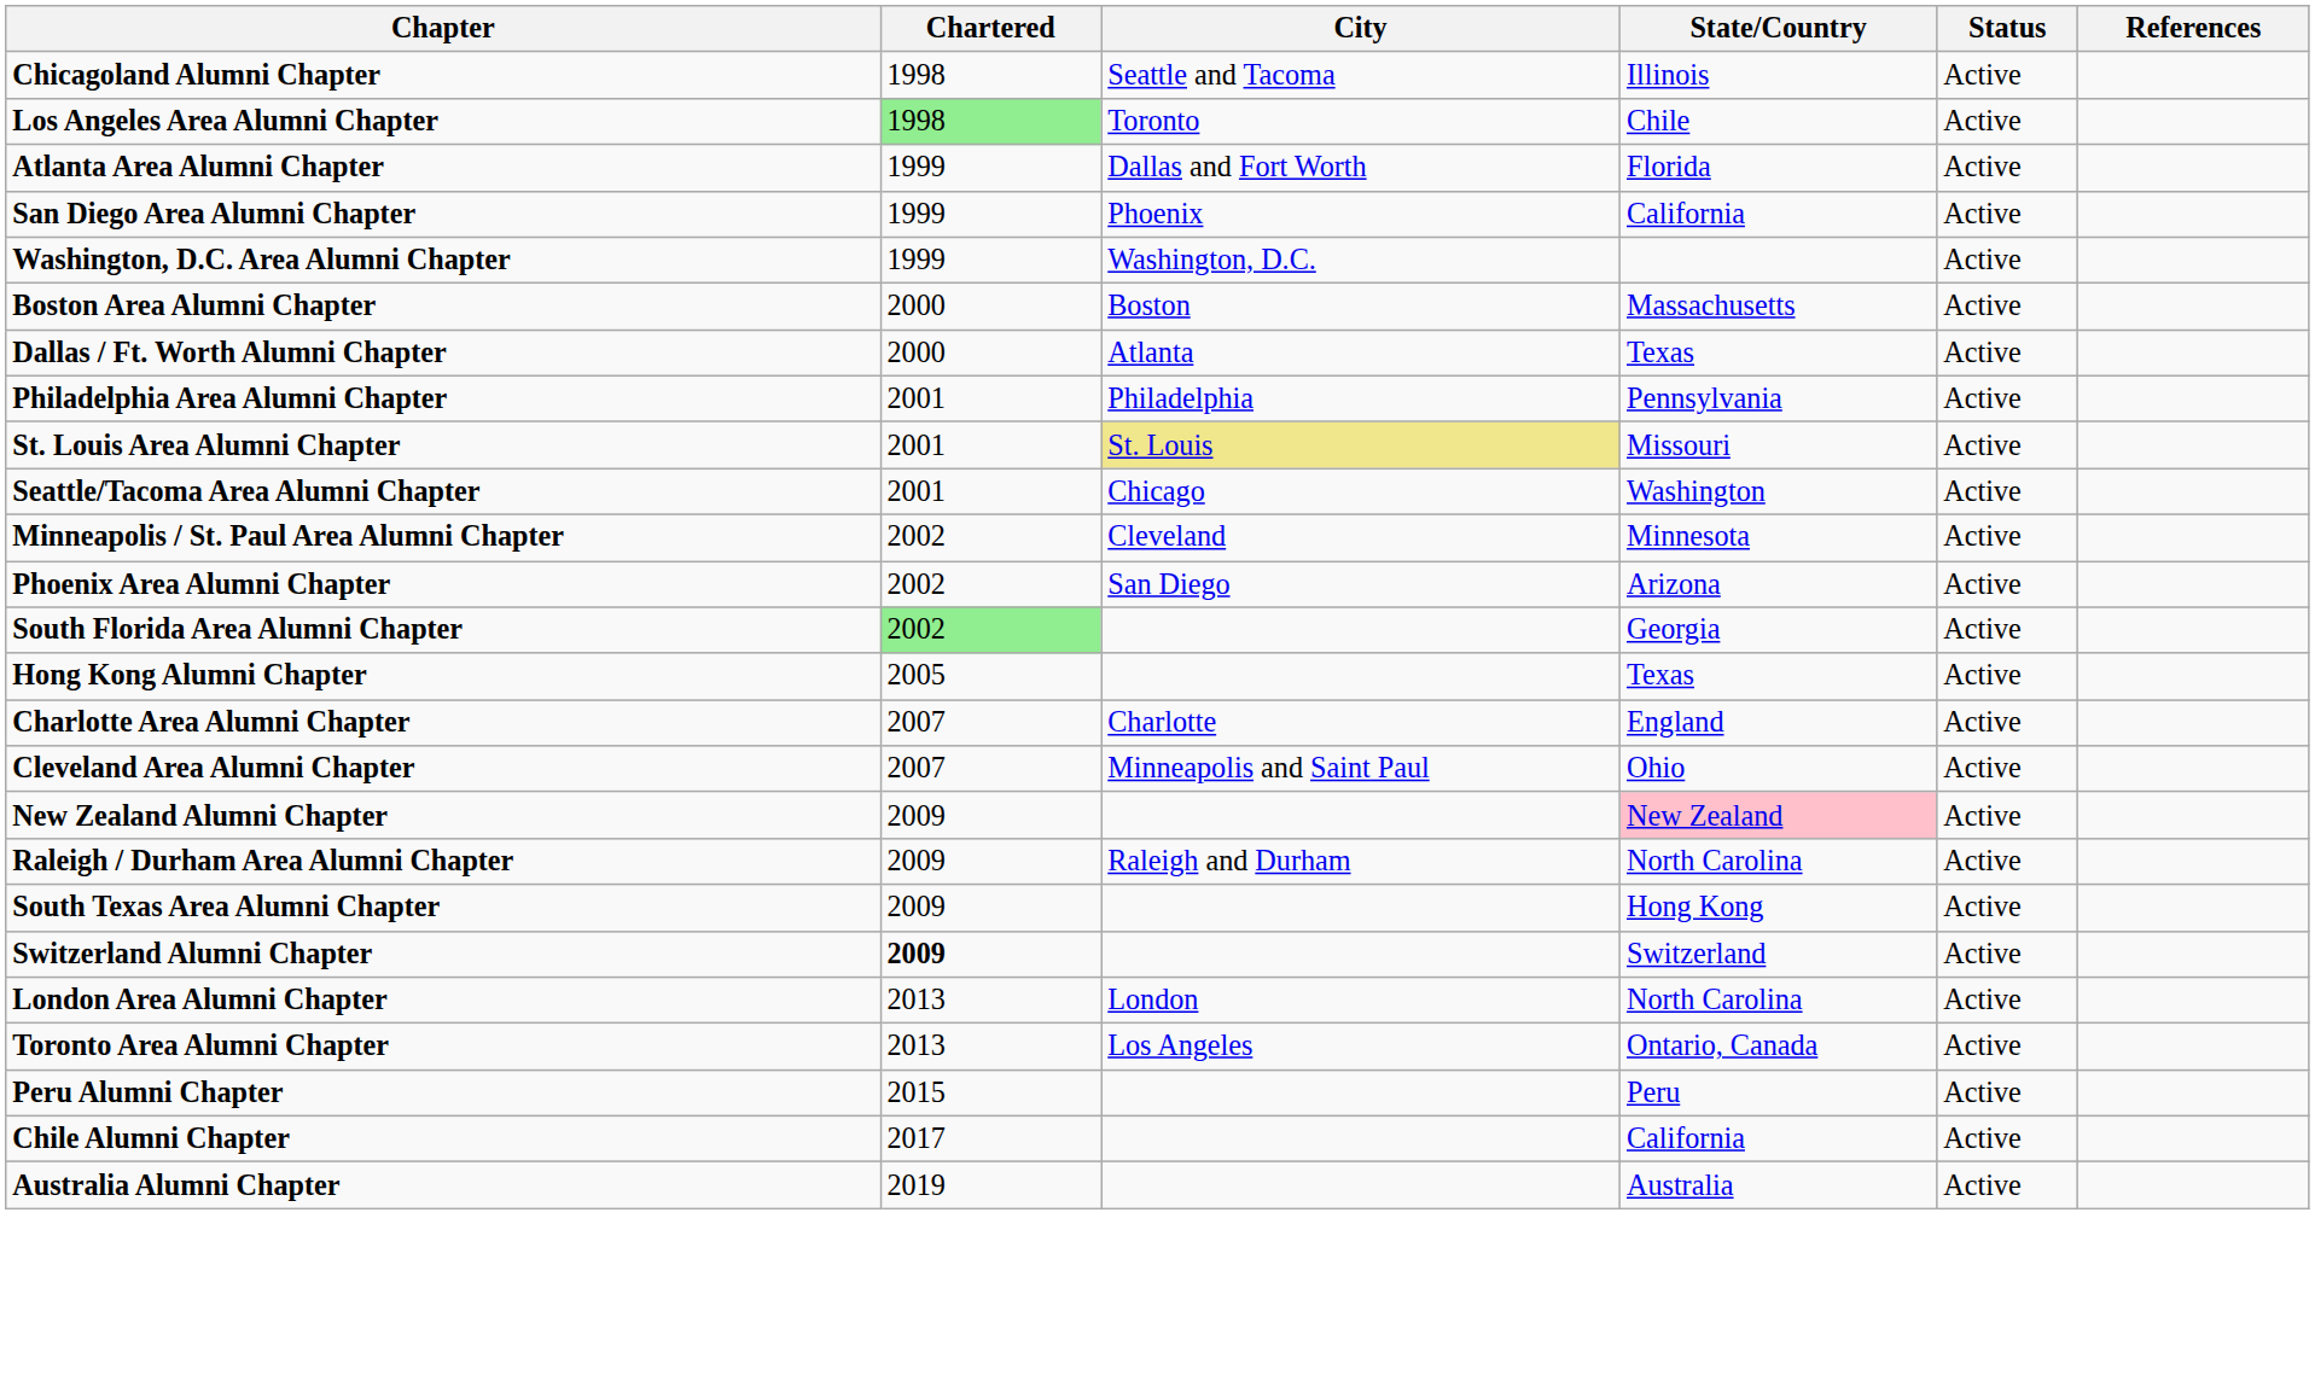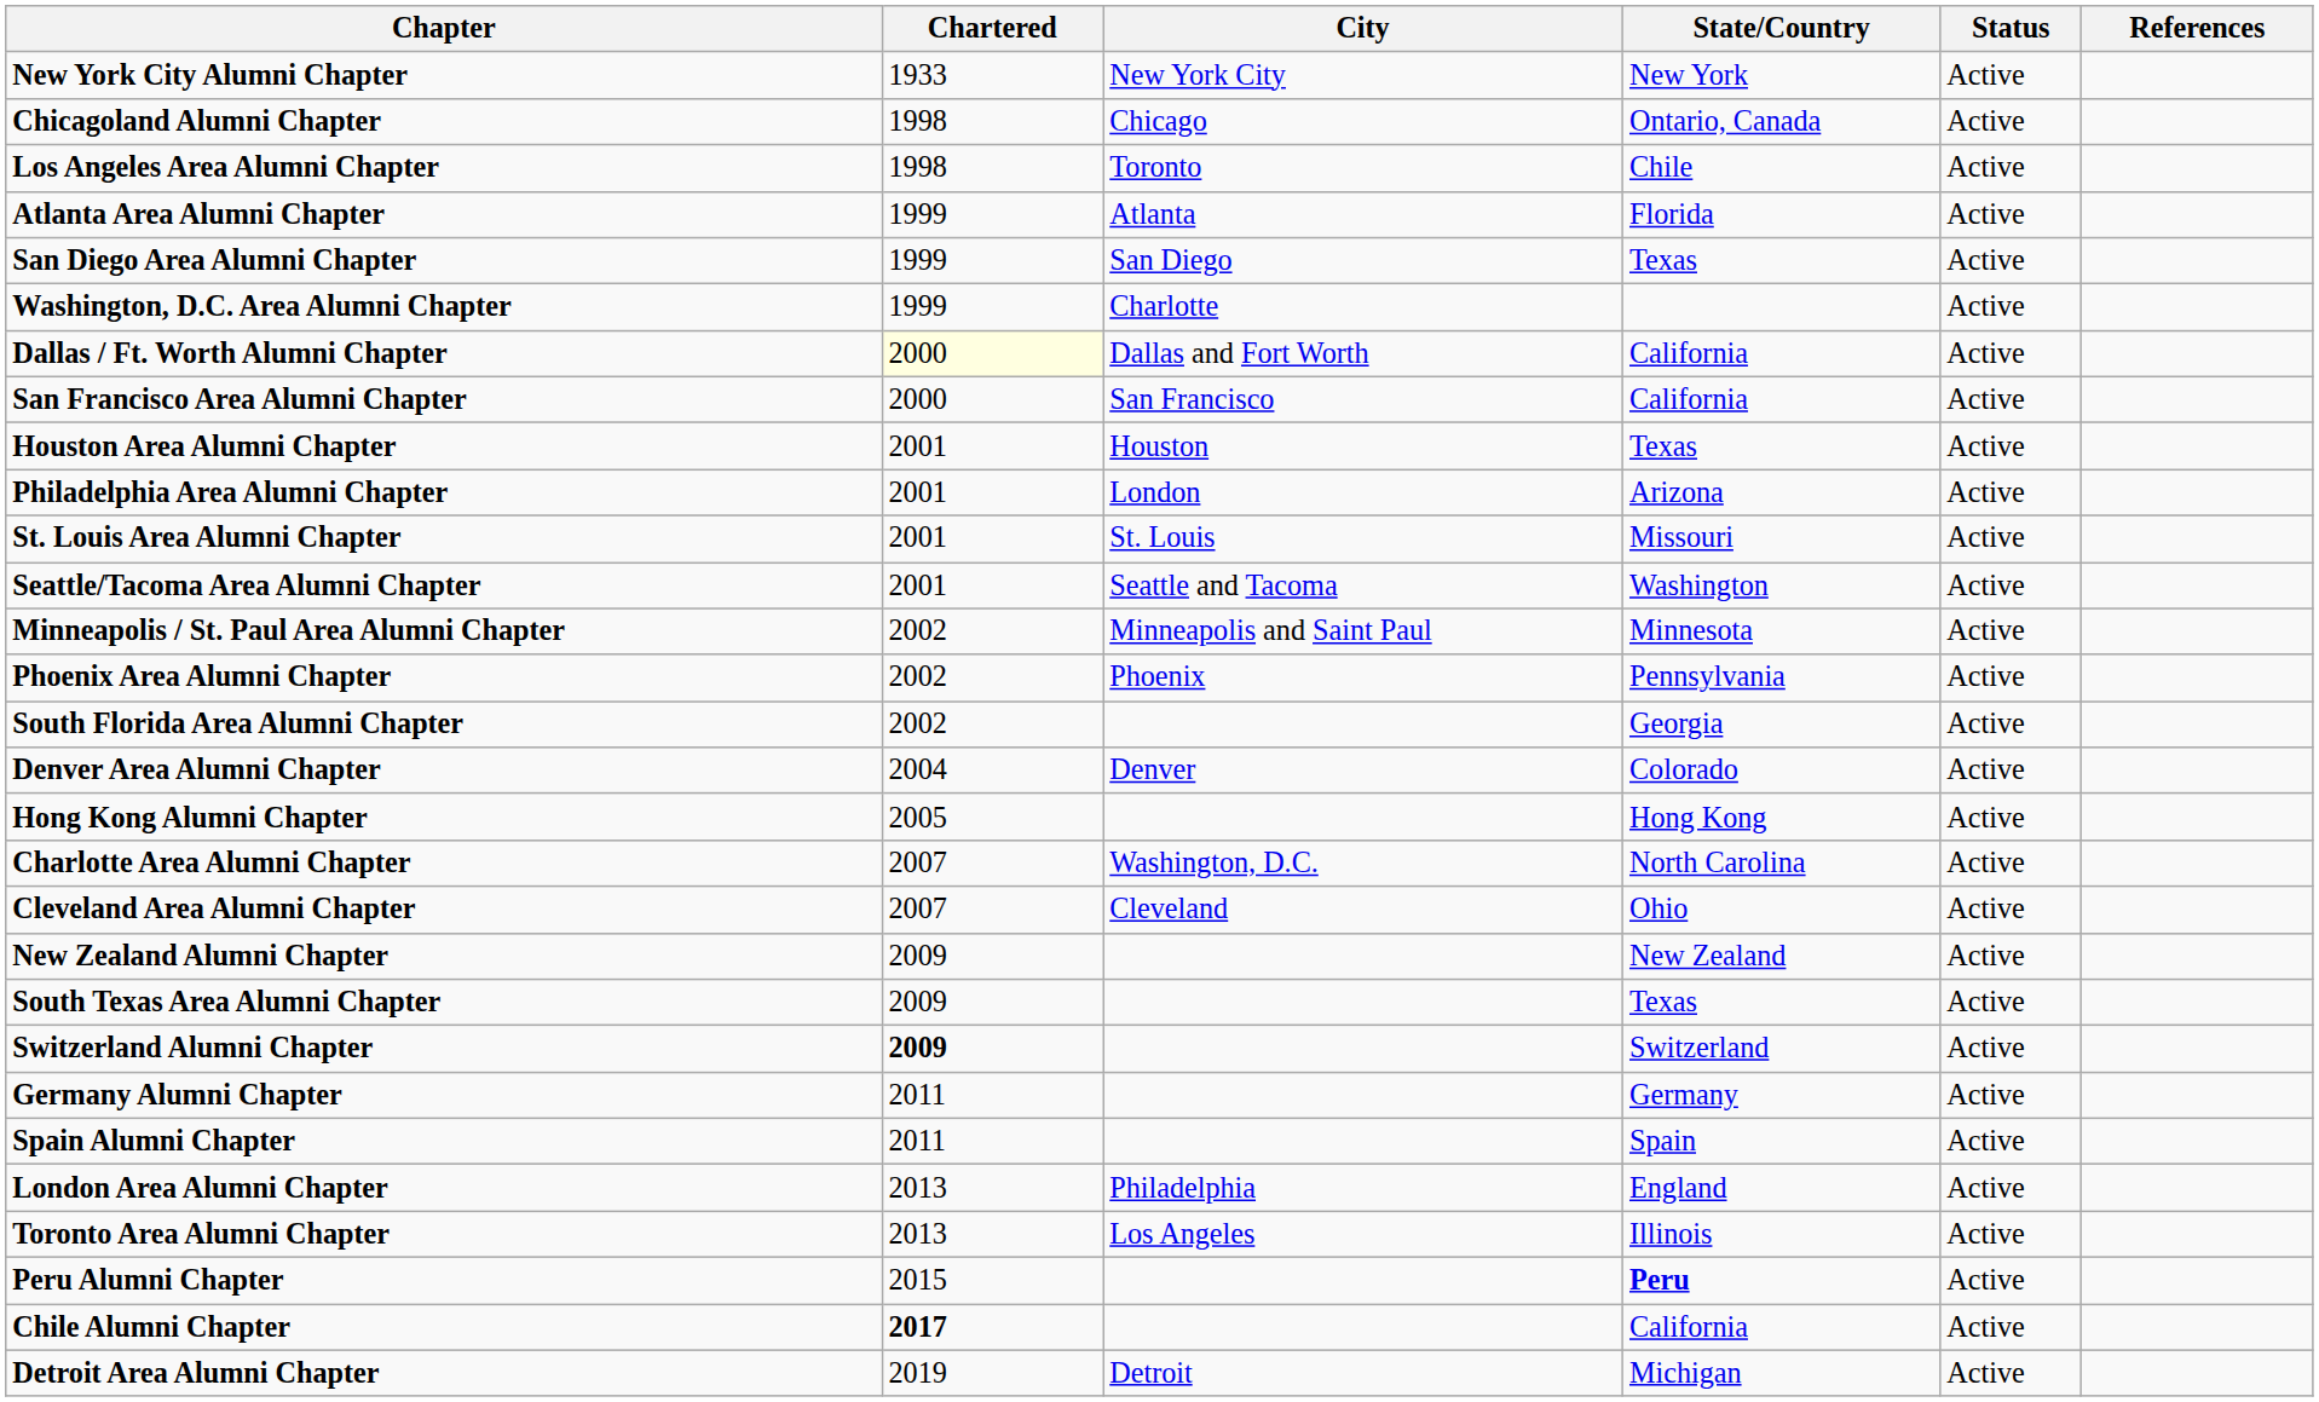+ row: New York City Alumni Chapter | 1933 | New York City | New York | Active
Chicagoland Alumni Chapter | City: Seattle and Tacoma -> Chicago
Chicagoland Alumni Chapter | State/Country: Illinois -> Ontario, Canada
Los Angeles Area Alumni Chapter | Chartered: lightgreen background -> no background
Atlanta Area Alumni Chapter | City: Dallas and Fort Worth -> Atlanta
San Diego Area Alumni Chapter | City: Phoenix -> San Diego
San Diego Area Alumni Chapter | State/Country: California -> Texas
Washington, D.C. Area Alumni Chapter | City: Washington, D.C. -> Charlotte
- row: Boston Area Alumni Chapter | 2000 | Boston | Massachusetts | Active
Dallas / Ft. Worth Alumni Chapter | Chartered: no background -> lightyellow background
Dallas / Ft. Worth Alumni Chapter | City: Atlanta -> Dallas and Fort Worth
Dallas / Ft. Worth Alumni Chapter | State/Country: Texas -> California
+ row: San Francisco Area Alumni Chapter | 2000 | San Francisco | California | Active
+ row: Houston Area Alumni Chapter | 2001 | Houston | Texas | Active
Philadelphia Area Alumni Chapter | City: Philadelphia -> London
Philadelphia Area Alumni Chapter | State/Country: Pennsylvania -> Arizona
St. Louis Area Alumni Chapter | City: khaki background -> no background
Seattle/Tacoma Area Alumni Chapter | City: Chicago -> Seattle and Tacoma
Minneapolis / St. Paul Area Alumni Chapter | City: Cleveland -> Minneapolis and Saint Paul
Phoenix Area Alumni Chapter | City: San Diego -> Phoenix
Phoenix Area Alumni Chapter | State/Country: Arizona -> Pennsylvania
South Florida Area Alumni Chapter | Chartered: lightgreen background -> no background
+ row: Denver Area Alumni Chapter | 2004 | Denver | Colorado | Active
Hong Kong Alumni Chapter | State/Country: Texas -> Hong Kong
Charlotte Area Alumni Chapter | City: Charlotte -> Washington, D.C.
Charlotte Area Alumni Chapter | State/Country: England -> North Carolina
Cleveland Area Alumni Chapter | City: Minneapolis and Saint Paul -> Cleveland
New Zealand Alumni Chapter | State/Country: pink background -> no background
- row: Raleigh / Durham Area Alumni Chapter | 2009 | Raleigh and Durham | North Carolina | Active
South Texas Area Alumni Chapter | State/Country: Hong Kong -> Texas
+ row: Germany Alumni Chapter | 2011 | Germany | Active
+ row: Spain Alumni Chapter | 2011 | Spain | Active
London Area Alumni Chapter | City: London -> Philadelphia
London Area Alumni Chapter | State/Country: North Carolina -> England
Toronto Area Alumni Chapter | State/Country: Ontario, Canada -> Illinois
Peru Alumni Chapter | State/Country: normal -> bold
Chile Alumni Chapter | Chartered: normal -> bold
- row: Australia Alumni Chapter | 2019 | Australia | Active
+ row: Detroit Area Alumni Chapter | 2019 | Detroit | Michigan | Active
